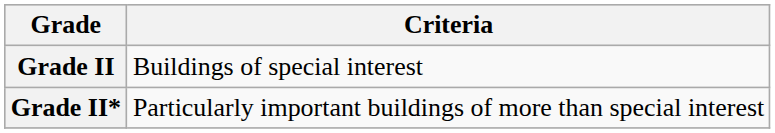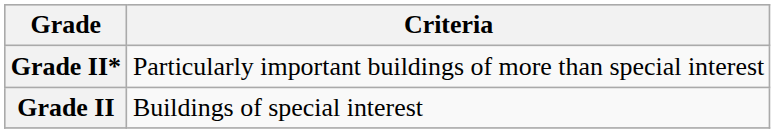rows swapped: Grade II* <-> Grade II
